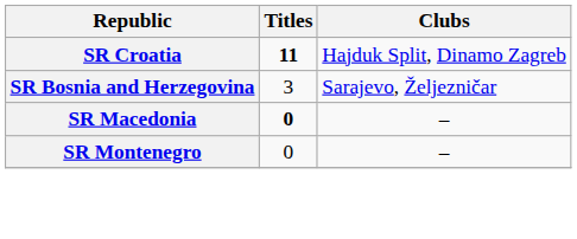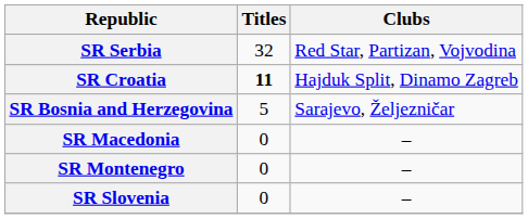+ row: SR Serbia | 32 | Red Star, Partizan, Vojvodina
SR Bosnia and Herzegovina | Titles: 3 -> 5
SR Macedonia | Titles: bold -> normal
+ row: SR Slovenia | 0 | –
